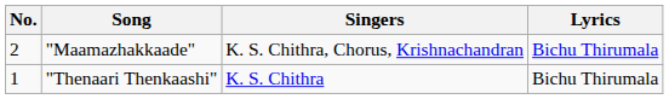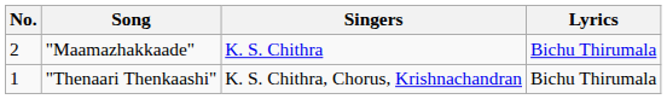"Maamazhakkaade" | Singers: K. S. Chithra, Chorus, Krishnachandran -> K. S. Chithra
"Thenaari Thenkaashi" | Singers: K. S. Chithra -> K. S. Chithra, Chorus, Krishnachandran
